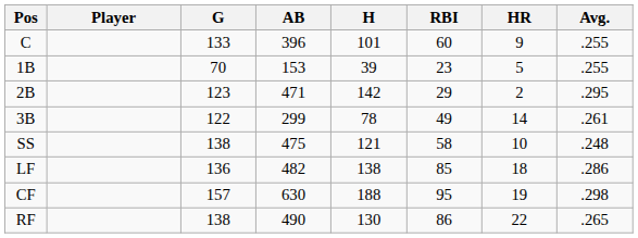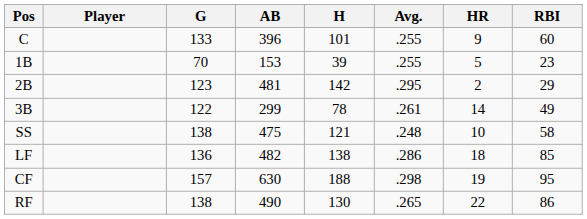columns swapped: Avg. <-> RBI
2B | AB: 471 -> 481
